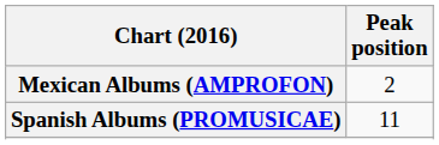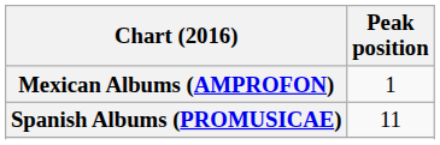Mexican Albums (AMPROFON) | Peak position: 2 -> 1
